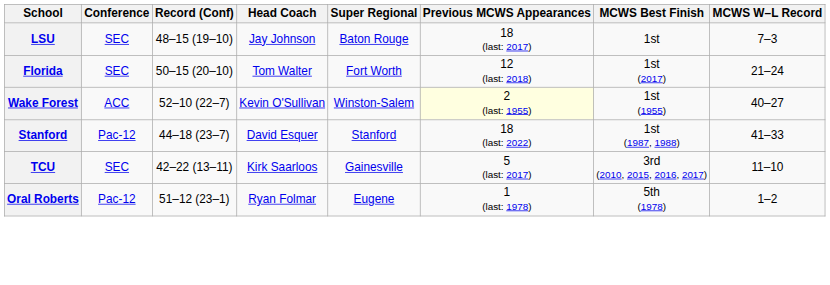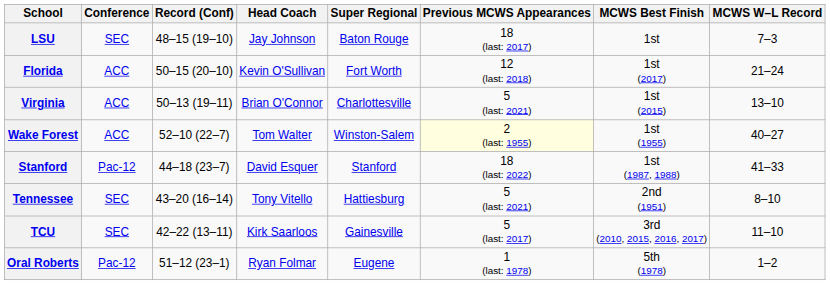Florida | Conference: SEC -> ACC
Florida | Head Coach: Tom Walter -> Kevin O'Sullivan
+ row: Virginia | ACC | 50–13 (19–11) | Brian O'Connor | Charlottesville | 5 (last: 2021) | 1st (2015) | 13–10
Wake Forest | Head Coach: Kevin O'Sullivan -> Tom Walter
+ row: Tennessee | SEC | 43–20 (16–14) | Tony Vitello | Hattiesburg | 5 (last: 2021) | 2nd (1951) | 8–10
